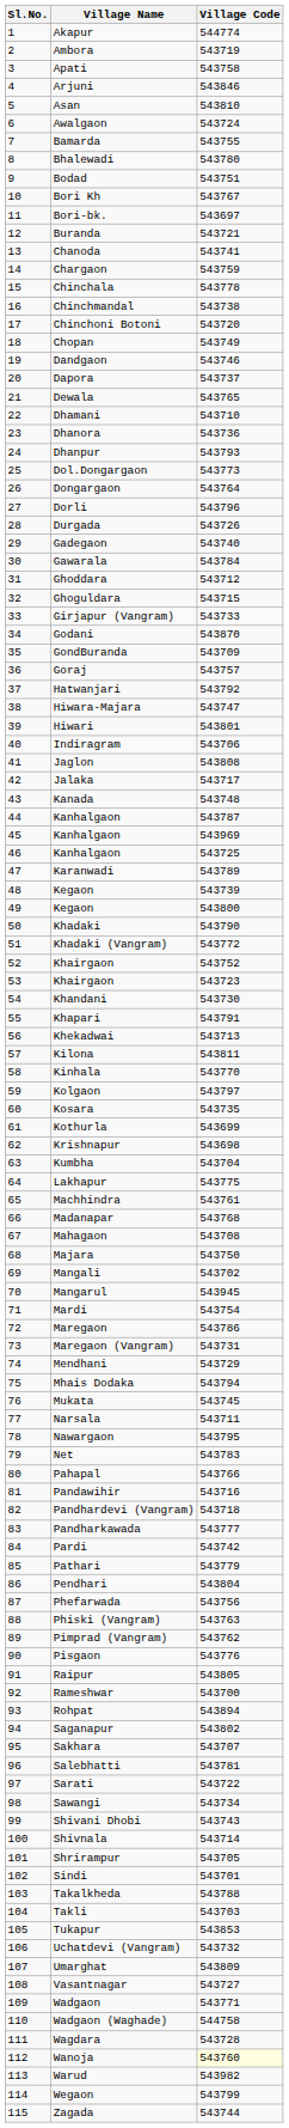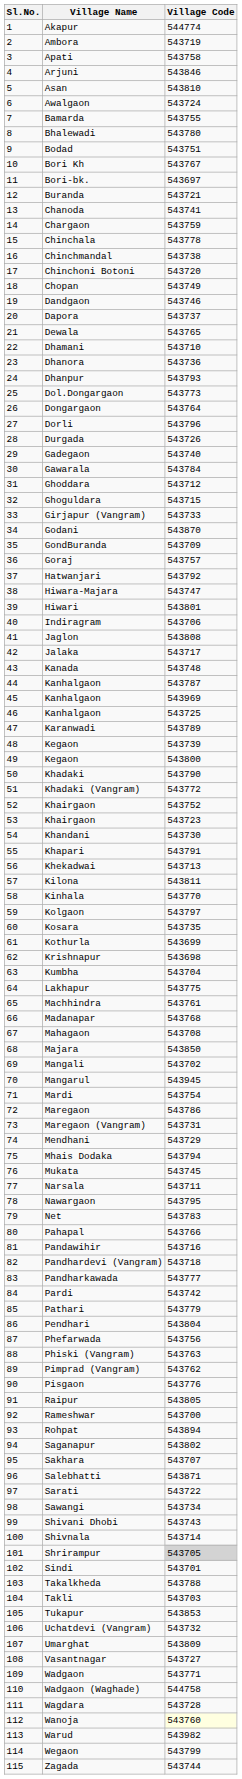Majara | Village Code: 543750 -> 543850
Salebhatti | Village Code: 543781 -> 543871
Shrirampur | Village Code: no background -> lightgrey background
